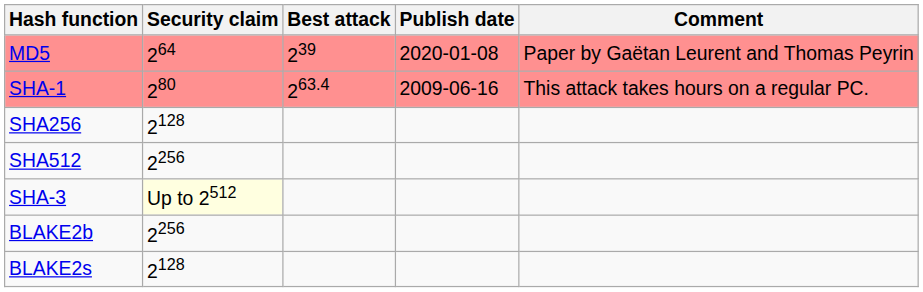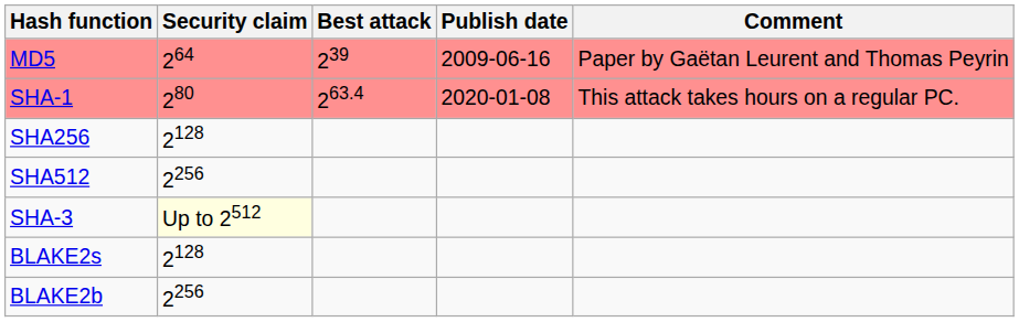MD5 | Publish date: 2020-01-08 -> 2009-06-16
SHA-1 | Publish date: 2009-06-16 -> 2020-01-08
rows swapped: BLAKE2s <-> BLAKE2b
